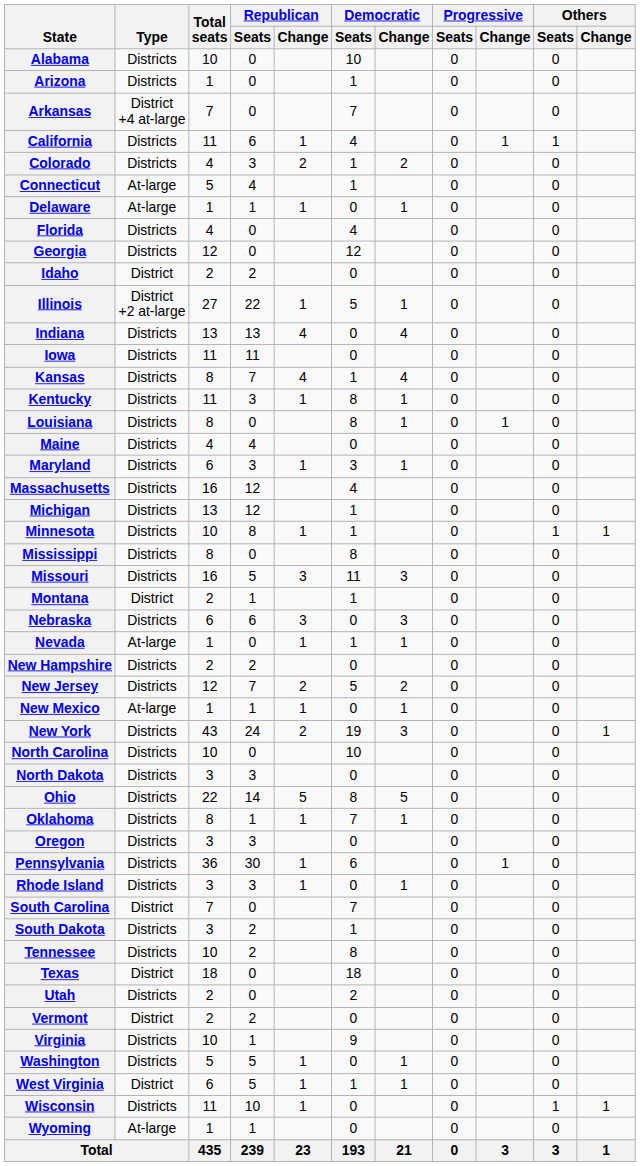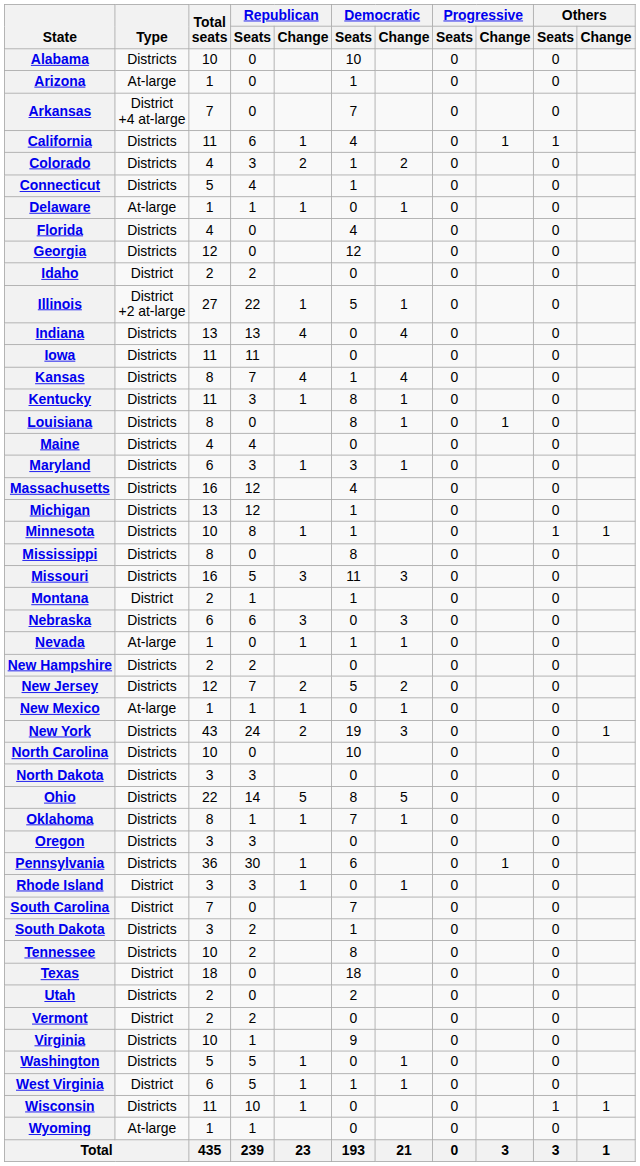Arizona | Type: Districts -> At-large
Connecticut | Type: At-large -> Districts
Rhode Island | Type: Districts -> District
